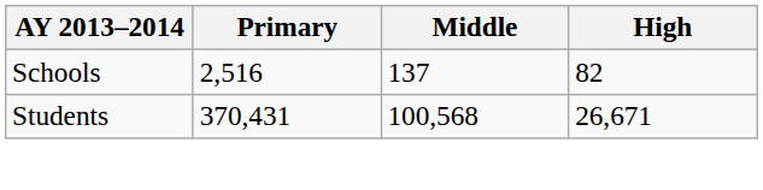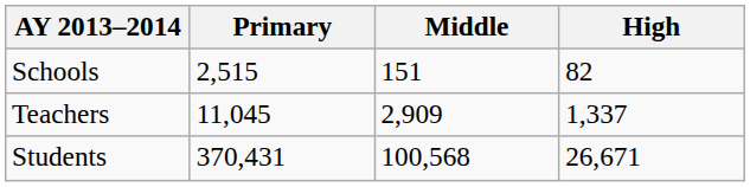Schools | Primary: 2,516 -> 2,515
Schools | Middle: 137 -> 151
+ row: Teachers | 11,045 | 2,909 | 1,337
